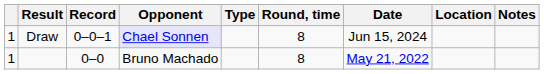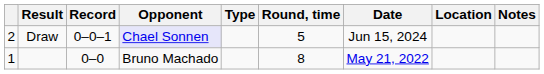Draw | column 1: 1 -> 2
Draw | Round, time: 8 -> 5
